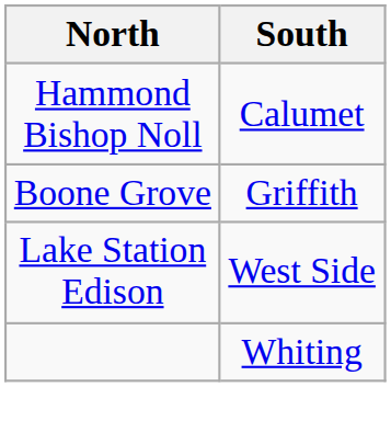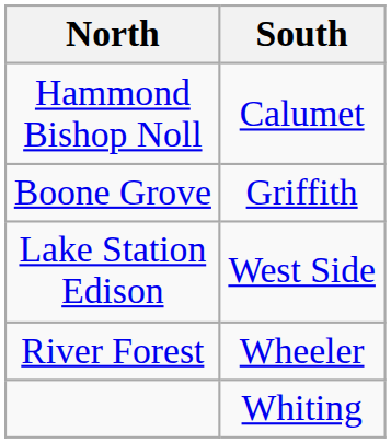+ row: River Forest | Wheeler
